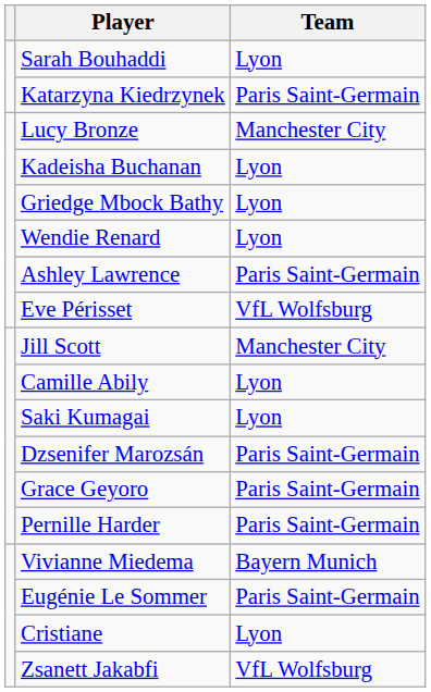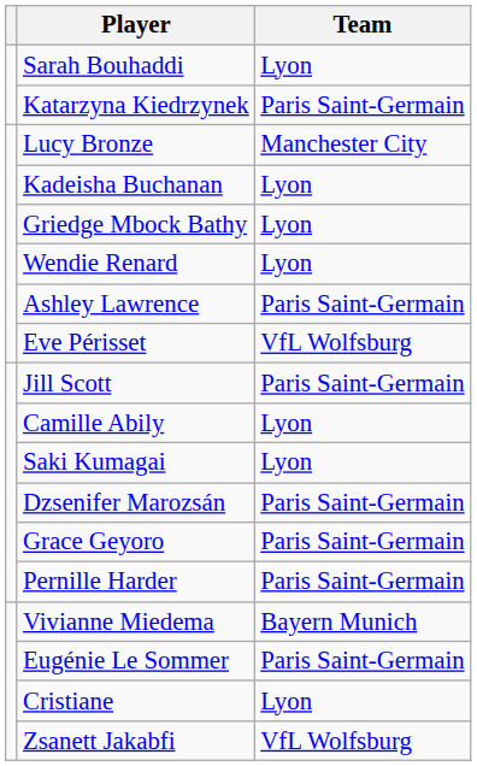Jill Scott | Team: Manchester City -> Paris Saint-Germain
